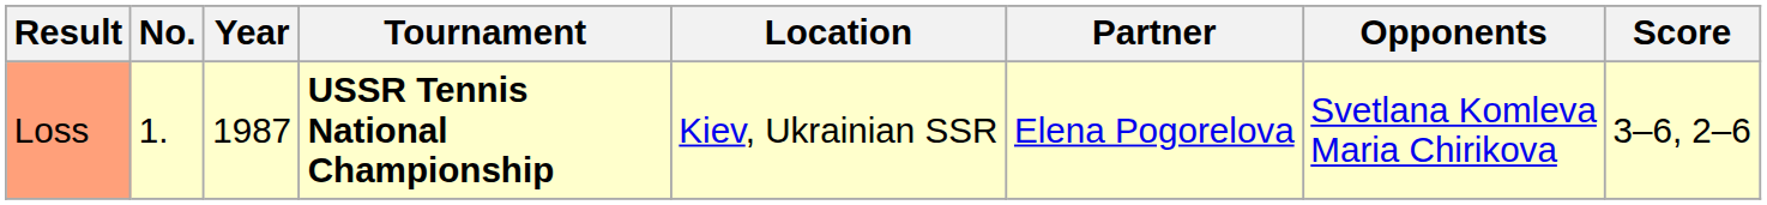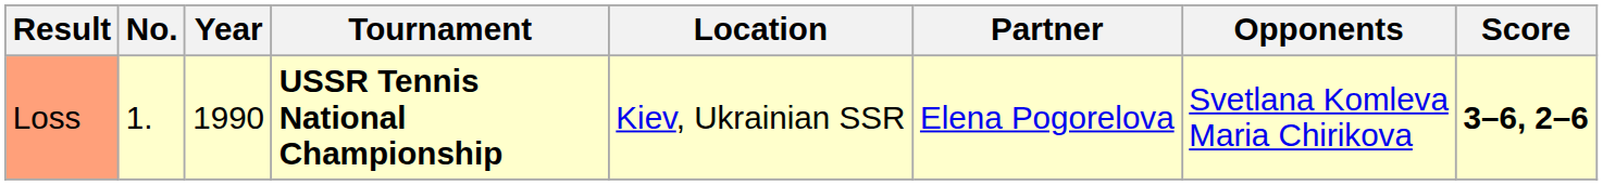Loss | Year: 1987 -> 1990
Loss | Score: normal -> bold
